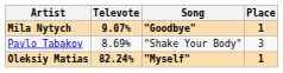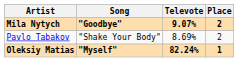columns swapped: Song <-> Televote
Mila Nytych | Place: 1 -> 2
Pavlo Tabakov | Place: 3 -> 2
